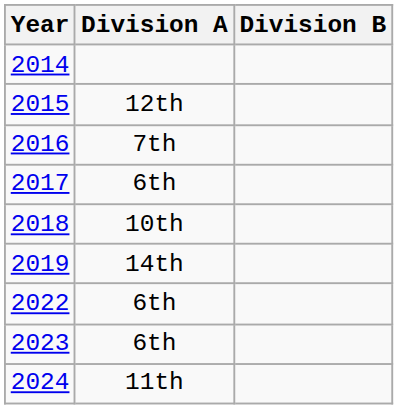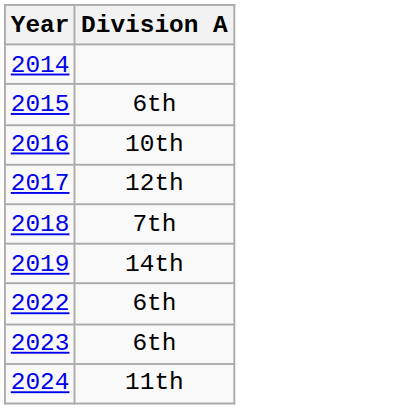- column: Division B
2015 | Division A: 12th -> 6th
2016 | Division A: 7th -> 10th
2017 | Division A: 6th -> 12th
2018 | Division A: 10th -> 7th
